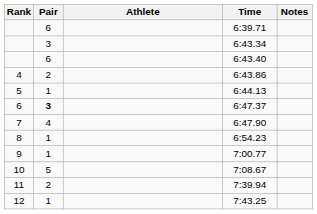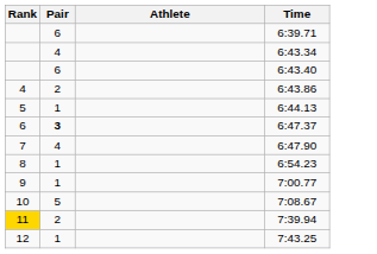- column: Notes
6:43.34 | Pair: 3 -> 4
7:39.94 | Rank: no background -> gold background
